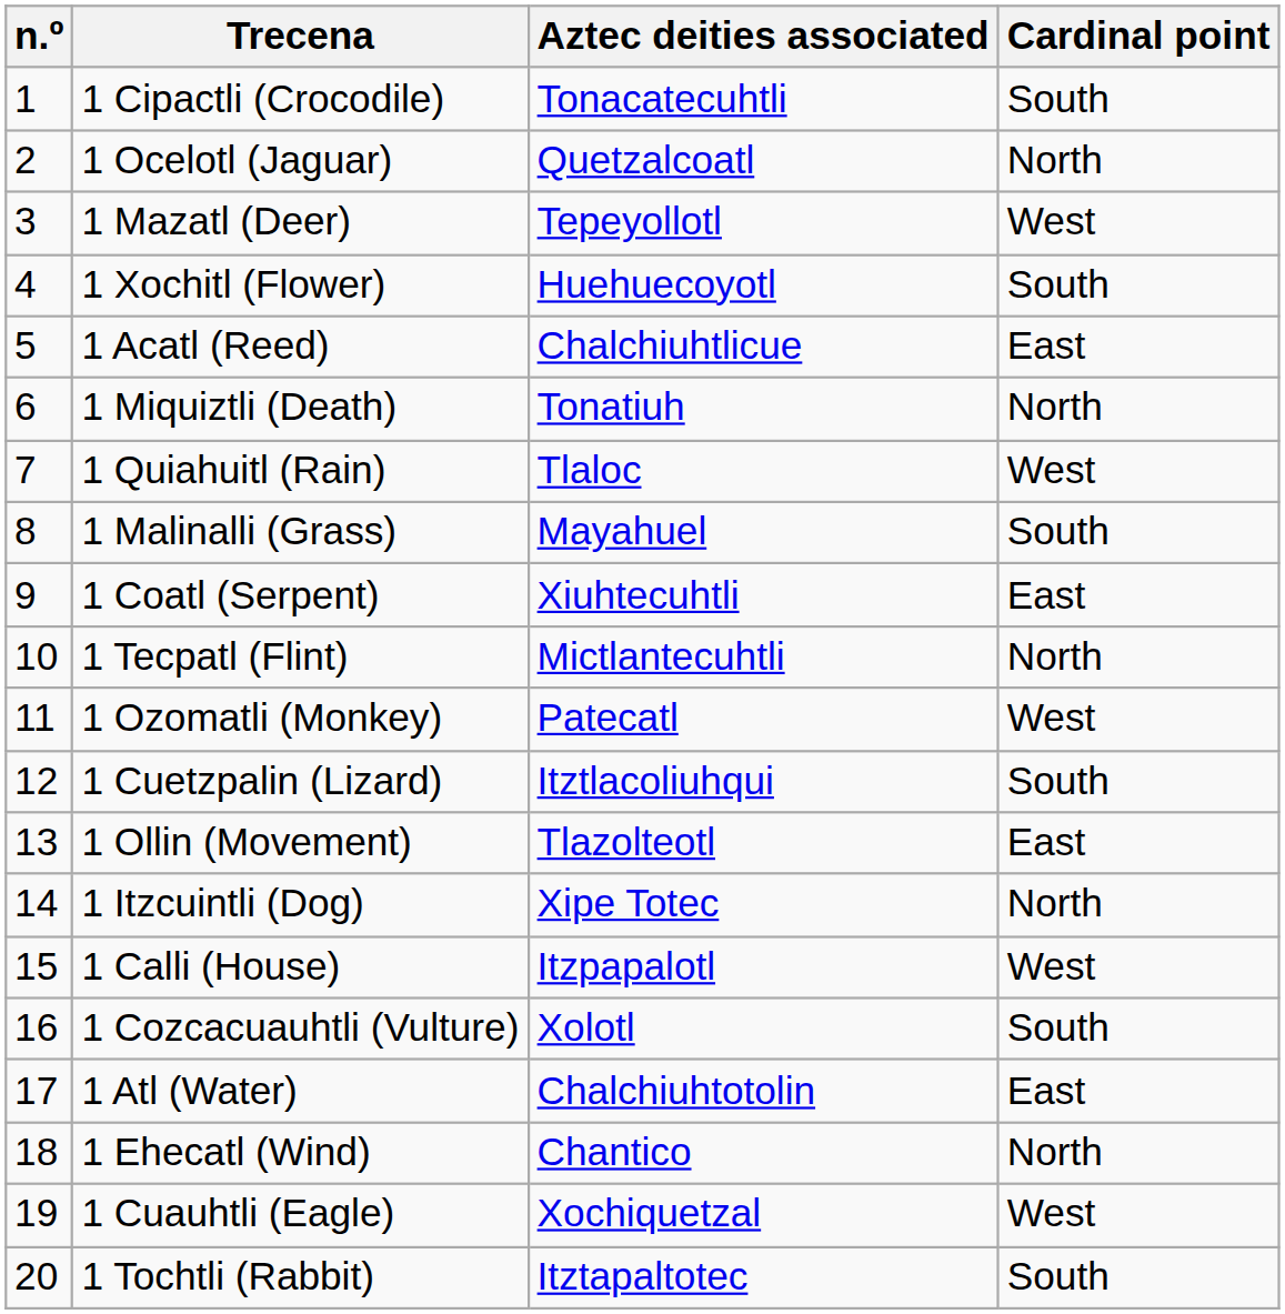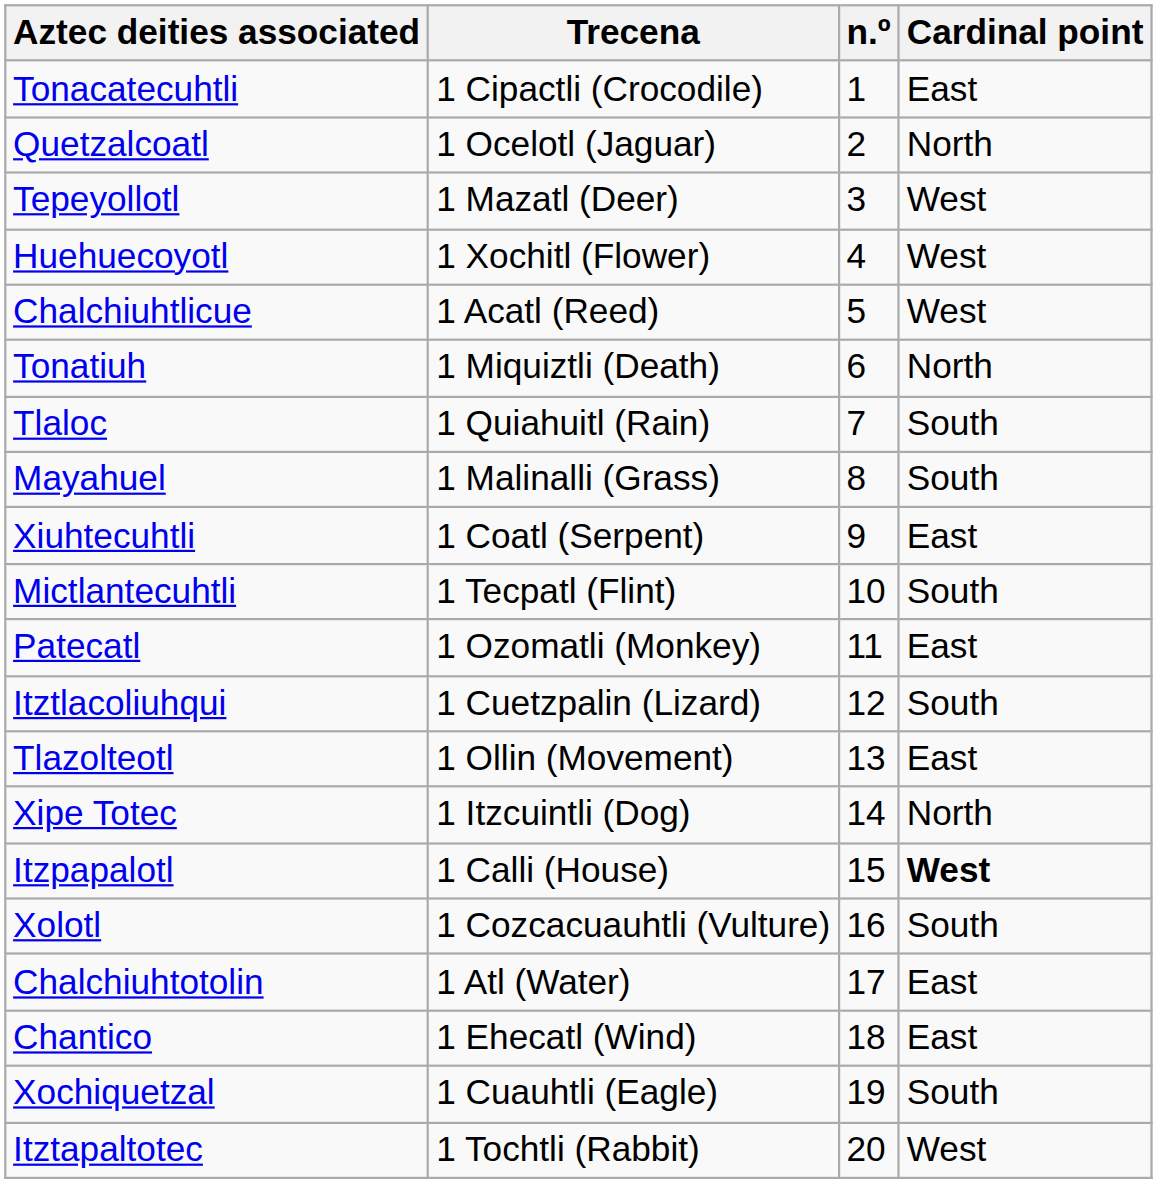columns swapped: n.º <-> Aztec deities associated
1 Cipactli (Crocodile) | Cardinal point: South -> East
1 Xochitl (Flower) | Cardinal point: South -> West
1 Acatl (Reed) | Cardinal point: East -> West
1 Quiahuitl (Rain) | Cardinal point: West -> South
1 Tecpatl (Flint) | Cardinal point: North -> South
1 Ozomatli (Monkey) | Cardinal point: West -> East
1 Calli (House) | Cardinal point: normal -> bold
1 Ehecatl (Wind) | Cardinal point: North -> East
1 Cuauhtli (Eagle) | Cardinal point: West -> South
1 Tochtli (Rabbit) | Cardinal point: South -> West
